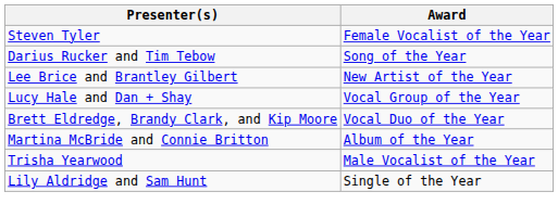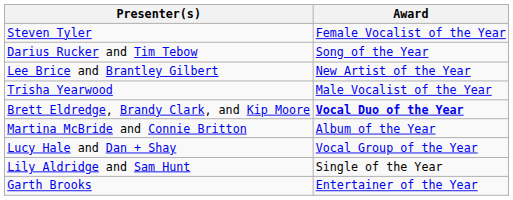rows swapped: Lucy Hale and Dan + Shay <-> Trisha Yearwood
Brett Eldredge, Brandy Clark, and Kip Moore | Award: normal -> bold
+ row: Garth Brooks | Entertainer of the Year
